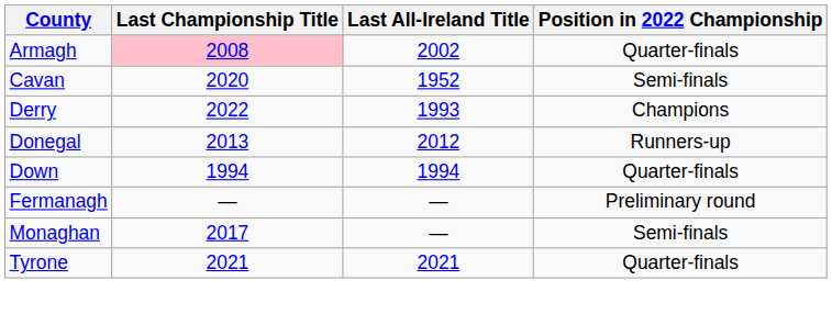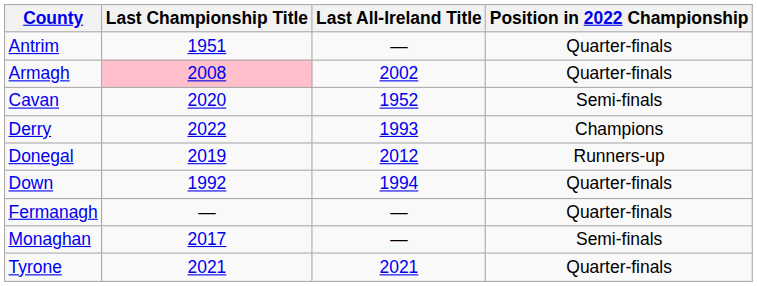+ row: Antrim | 1951 | — | Quarter-finals
Donegal | Last Championship Title: 2013 -> 2019
Down | Last Championship Title: 1994 -> 1992
Fermanagh | Position in 2022 Championship: Preliminary round -> Quarter-finals
